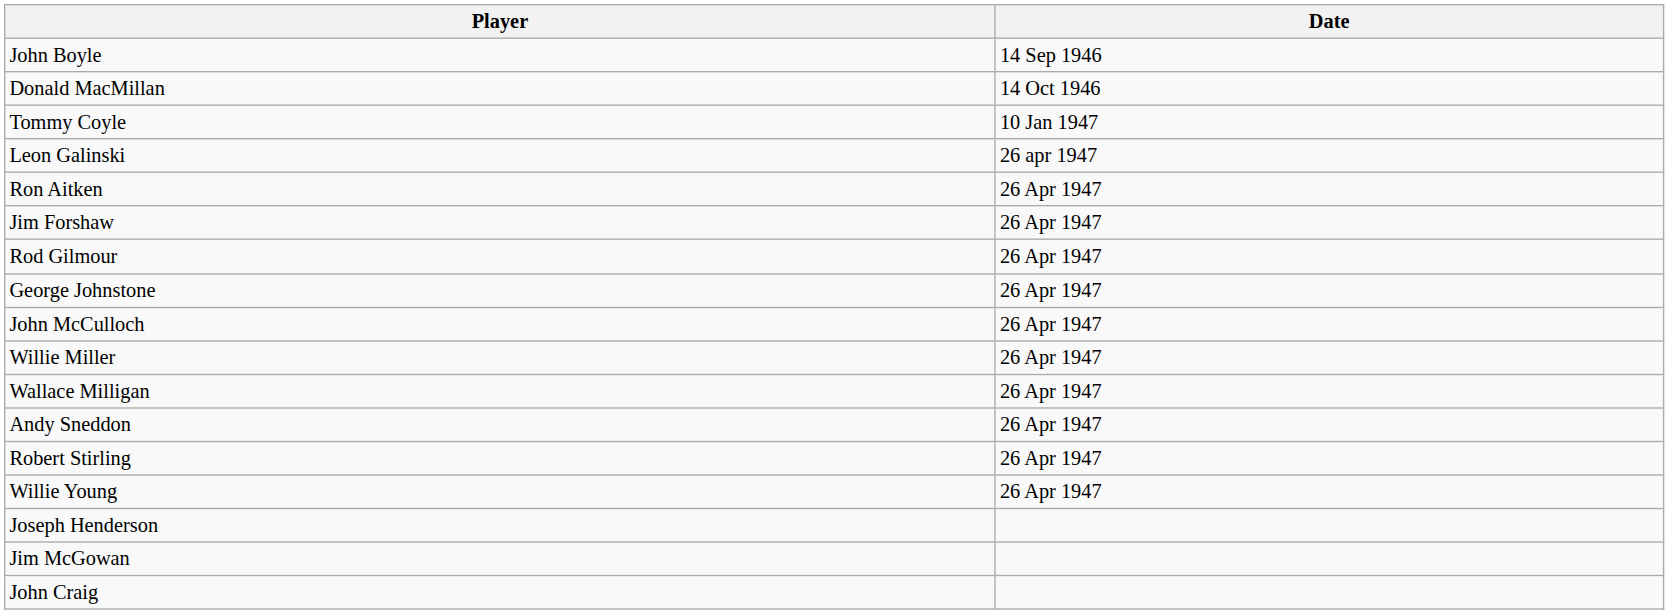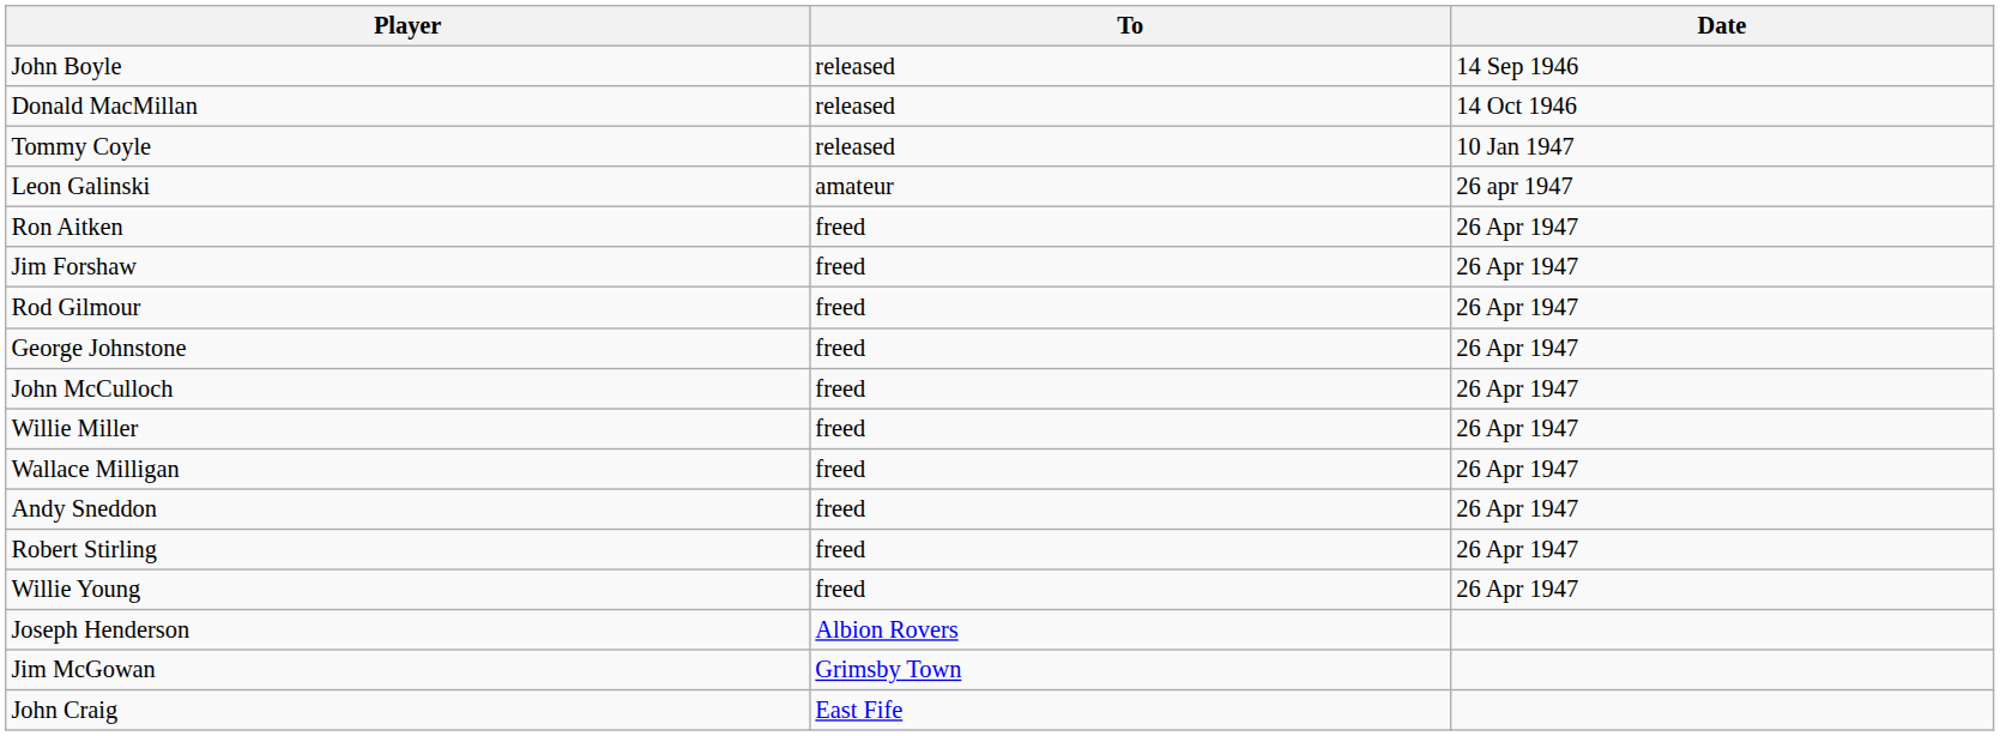+ column: To | released | released | released | amateur | freed | freed | freed | freed | freed | freed | freed | freed | freed | freed | Albion Rovers | Grimsby Town | East Fife
